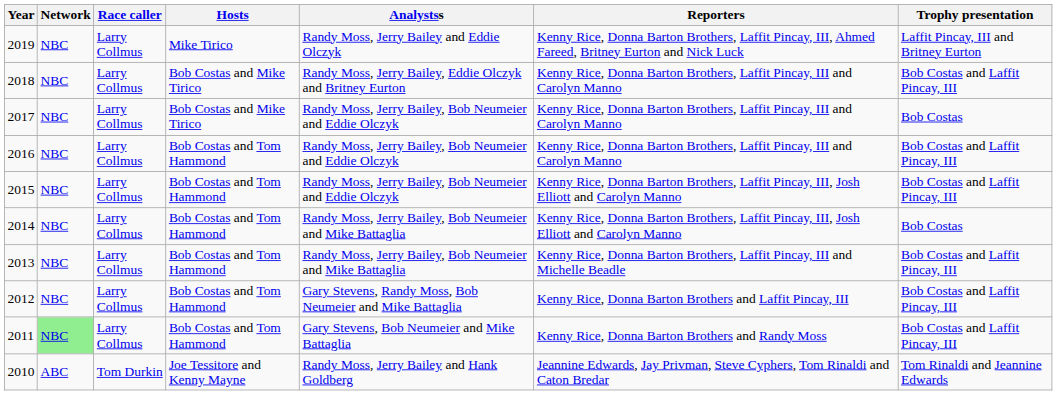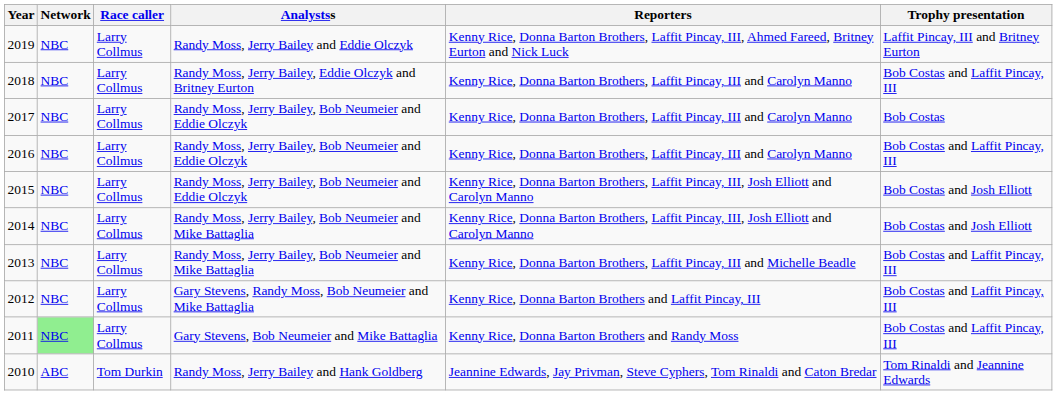- column: Hosts | Mike Tirico | Bob Costas and Mike Tirico | Bob Costas and Mike Tirico | Bob Costas and Tom Hammond | Bob Costas and Tom Hammond | Bob Costas and Tom Hammond | Bob Costas and Tom Hammond | Bob Costas and Tom Hammond | Bob Costas and Tom Hammond | Joe Tessitore and Kenny Mayne
2015 | Trophy presentation: Bob Costas and Laffit Pincay, III -> Bob Costas and Josh Elliott
2014 | Trophy presentation: Bob Costas -> Bob Costas and Josh Elliott
